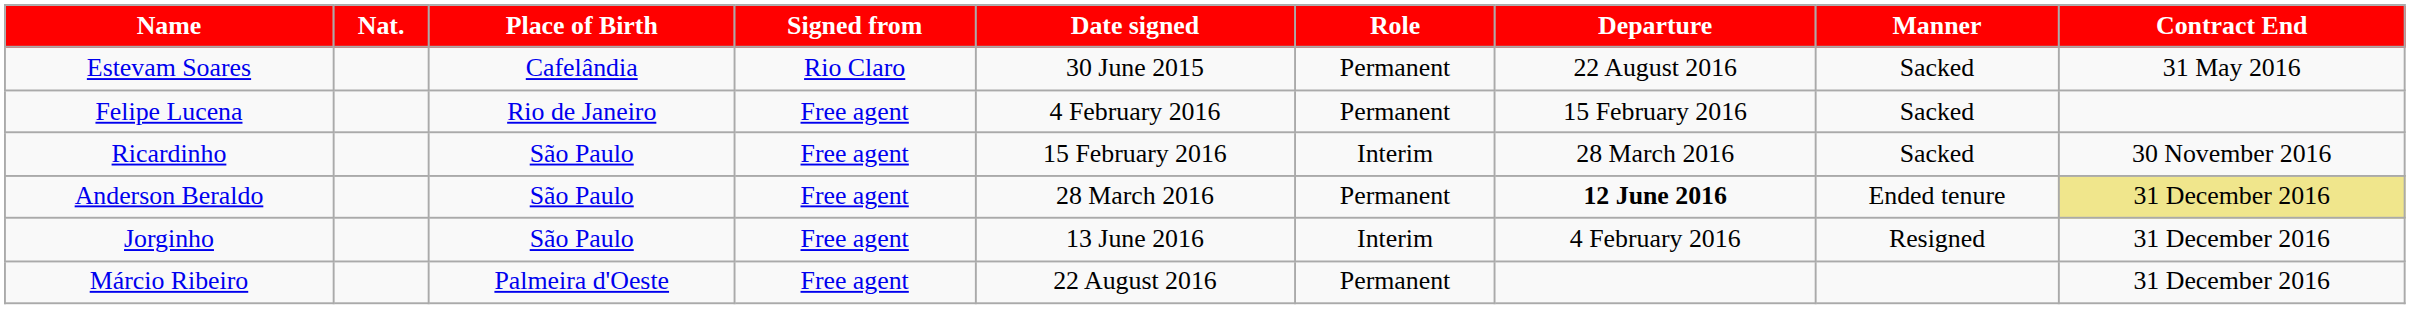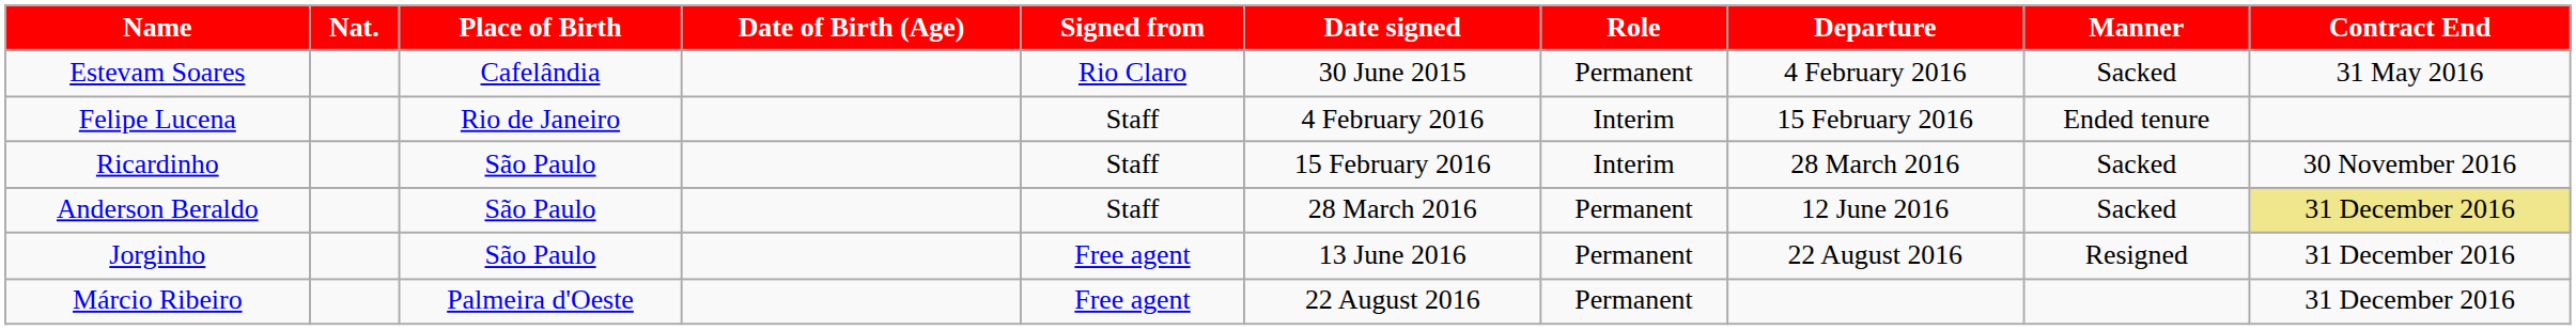+ column: Date of Birth (Age)
Estevam Soares | Departure: 22 August 2016 -> 4 February 2016
Felipe Lucena | Signed from: Free agent -> Staff
Felipe Lucena | Role: Permanent -> Interim
Felipe Lucena | Manner: Sacked -> Ended tenure
Ricardinho | Signed from: Free agent -> Staff
Anderson Beraldo | Signed from: Free agent -> Staff
Anderson Beraldo | Departure: bold -> normal
Anderson Beraldo | Manner: Ended tenure -> Sacked
Jorginho | Role: Interim -> Permanent
Jorginho | Departure: 4 February 2016 -> 22 August 2016
